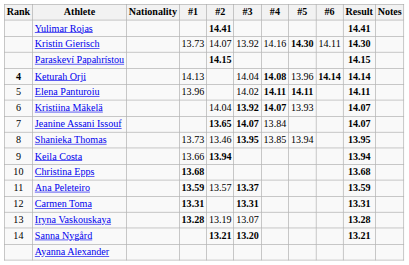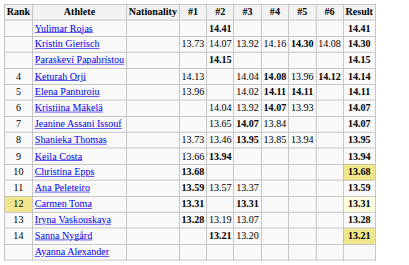- column: Notes
Kristin Gierisch | #6: 14.11 -> 14.08
Keturah Orji | Rank: bold -> normal
Keturah Orji | #6: 14.14 -> 14.12
Kristiina Mäkelä | #3: bold -> normal
Jeanine Assani Issouf | #2: bold -> normal
Christina Epps | Result: no background -> khaki background
Ana Peleteiro | #3: bold -> normal
Carmen Toma | Rank: no background -> khaki background
Carmen Toma | Result: no background -> lightyellow background
Sanna Nygård | #3: bold -> normal
Sanna Nygård | Result: no background -> khaki background
